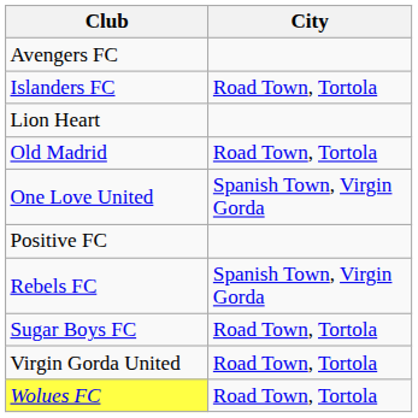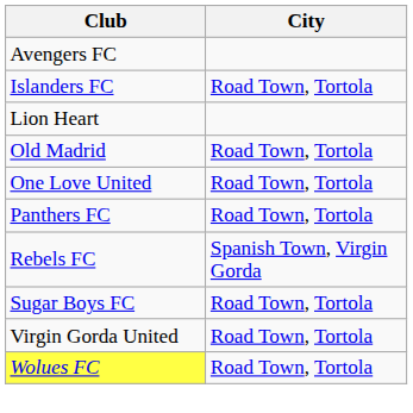One Love United | City: Spanish Town, Virgin Gorda -> Road Town, Tortola
+ row: Panthers FC | Road Town, Tortola
- row: Positive FC
